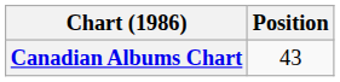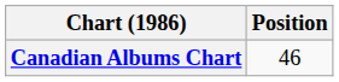Canadian Albums Chart | Position: 43 -> 46
